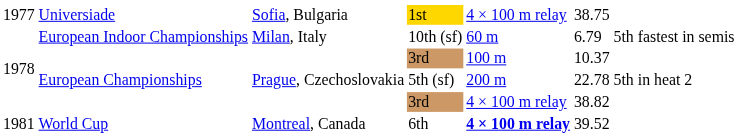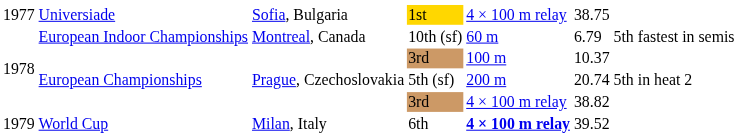10th (sf) | column 3: Milan, Italy -> Montreal, Canada
5th (sf) | column 6: 22.78 -> 20.74
6th | column 1: 1981 -> 1979
6th | column 3: Montreal, Canada -> Milan, Italy
